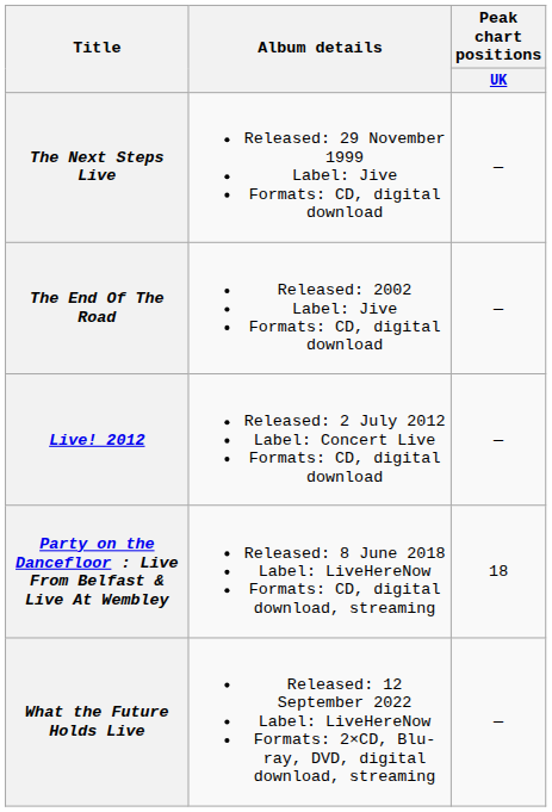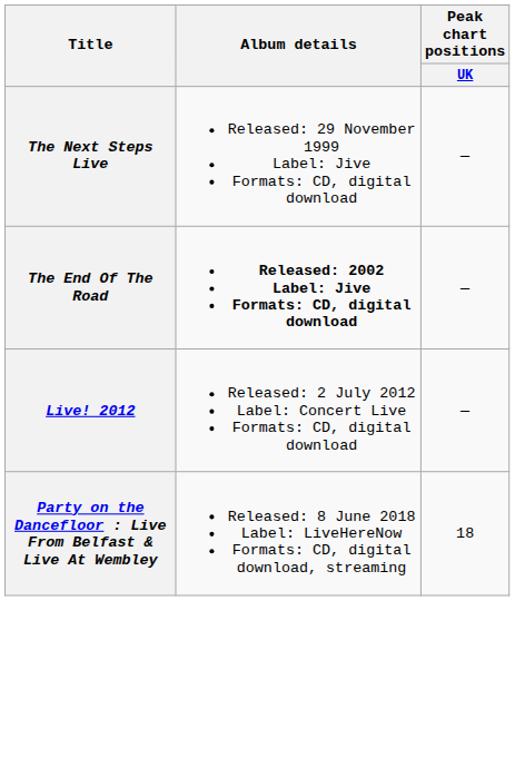The End Of The Road | Album details: normal -> bold
- row: What the Future Holds Live | Released: 12 September 2022 Label: LiveHereNow Formats: 2×CD, Blu-ray, DVD, digital download, streaming | —
